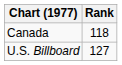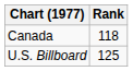U.S. Billboard | Rank: 127 -> 125
